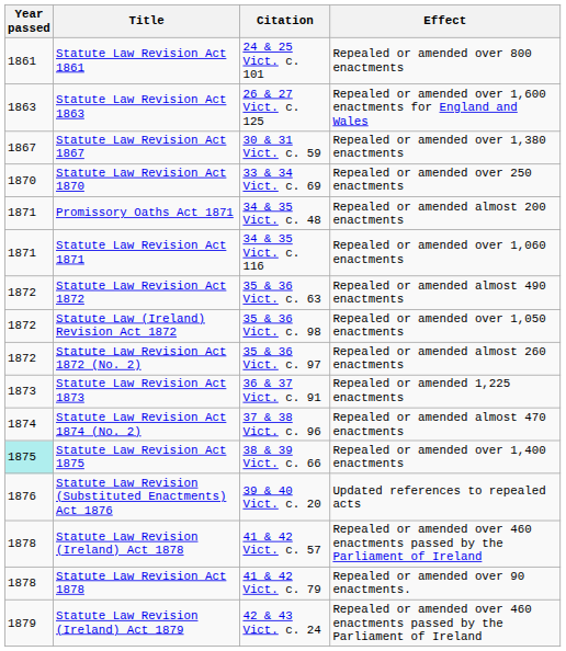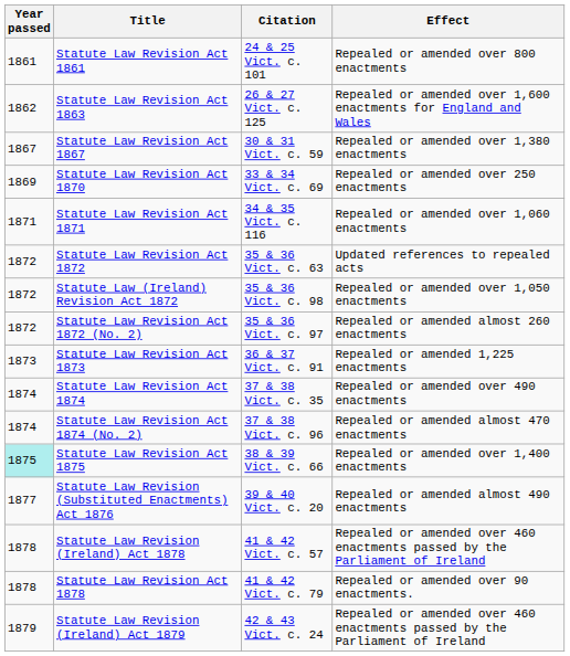Statute Law Revision Act 1863 | Year passed: 1863 -> 1862
Statute Law Revision Act 1870 | Year passed: 1870 -> 1869
- row: 1871 | Promissory Oaths Act 1871 | 34 & 35 Vict. c. 48 | Repealed or amended almost 200 enactments
Statute Law Revision Act 1872 | Effect: Repealed or amended almost 490 enactments -> Updated references to repealed acts
+ row: 1874 | Statute Law Revision Act 1874 | 37 & 38 Vict. c. 35 | Repealed or amended over 490 enactments
Statute Law Revision (Substituted Enactments) Act 1876 | Year passed: 1876 -> 1877
Statute Law Revision (Substituted Enactments) Act 1876 | Effect: Updated references to repealed acts -> Repealed or amended almost 490 enactments
